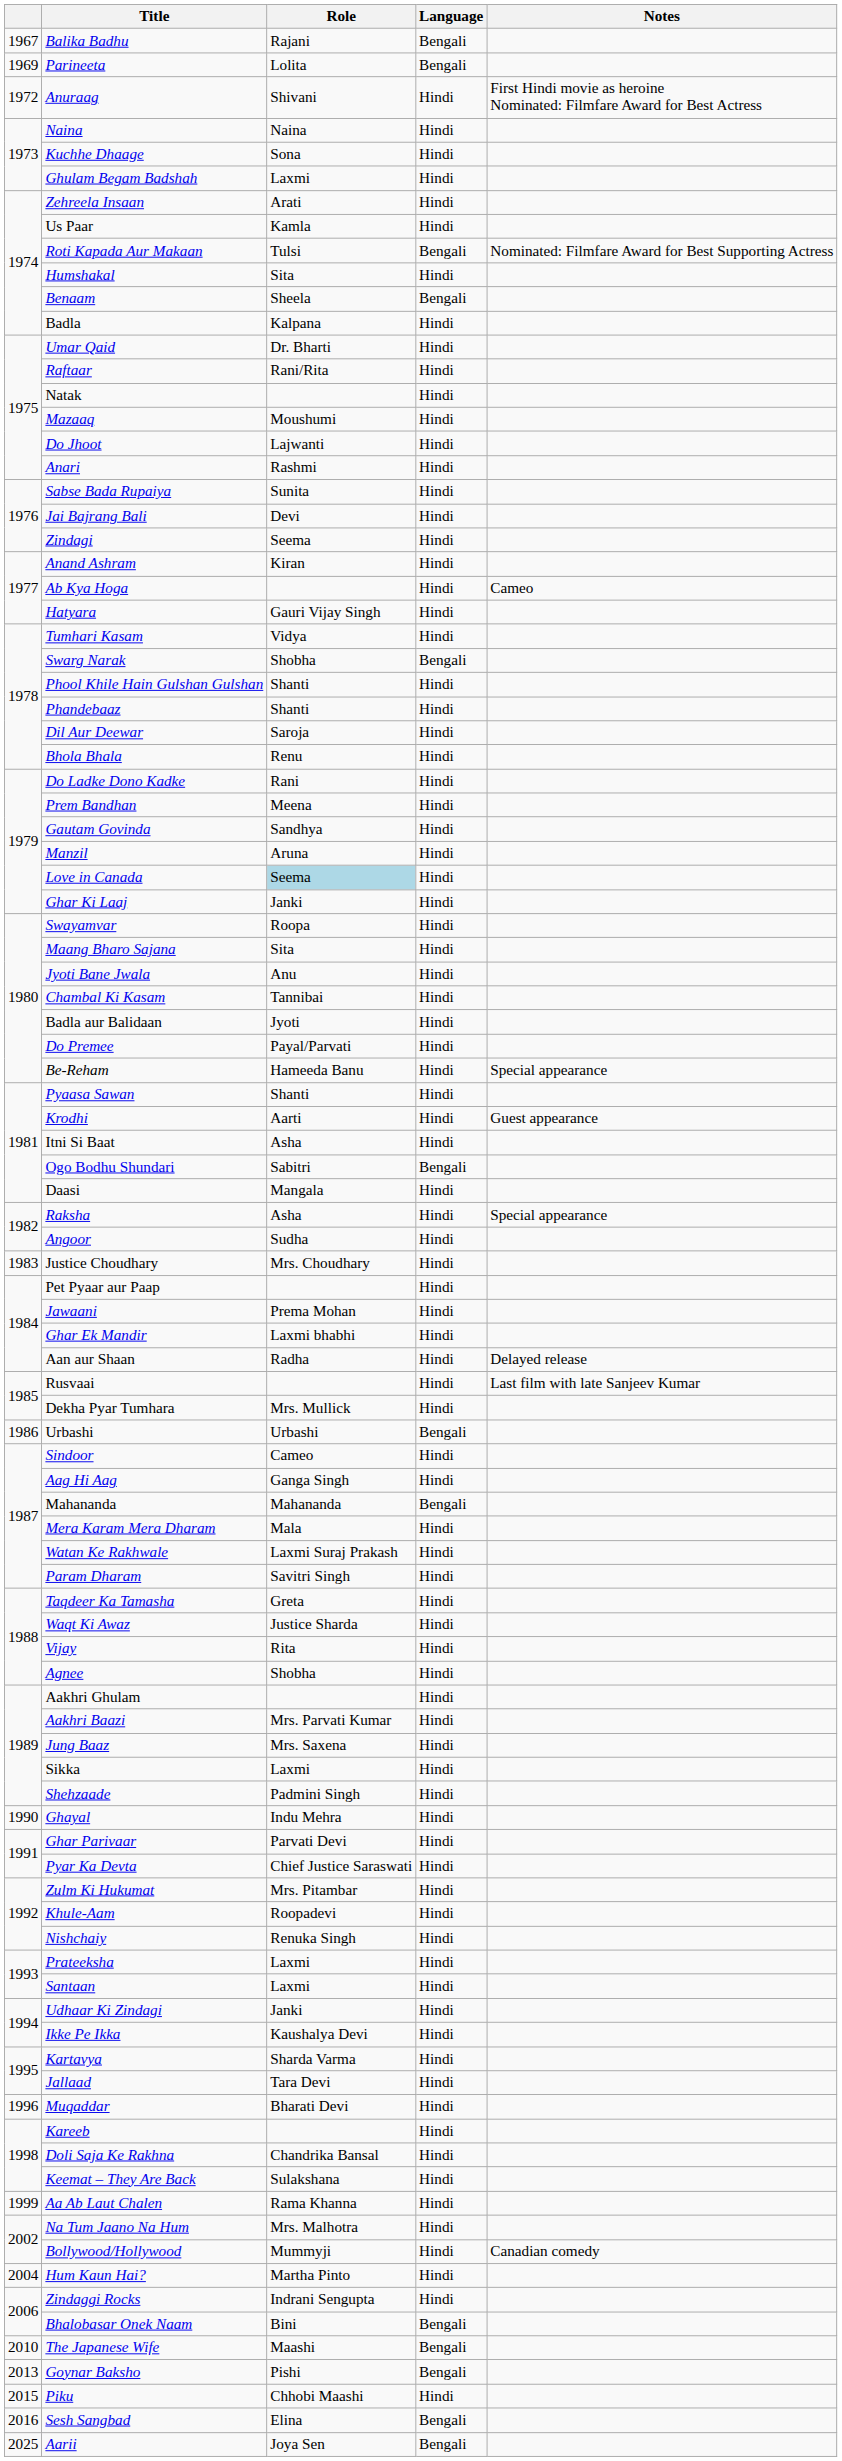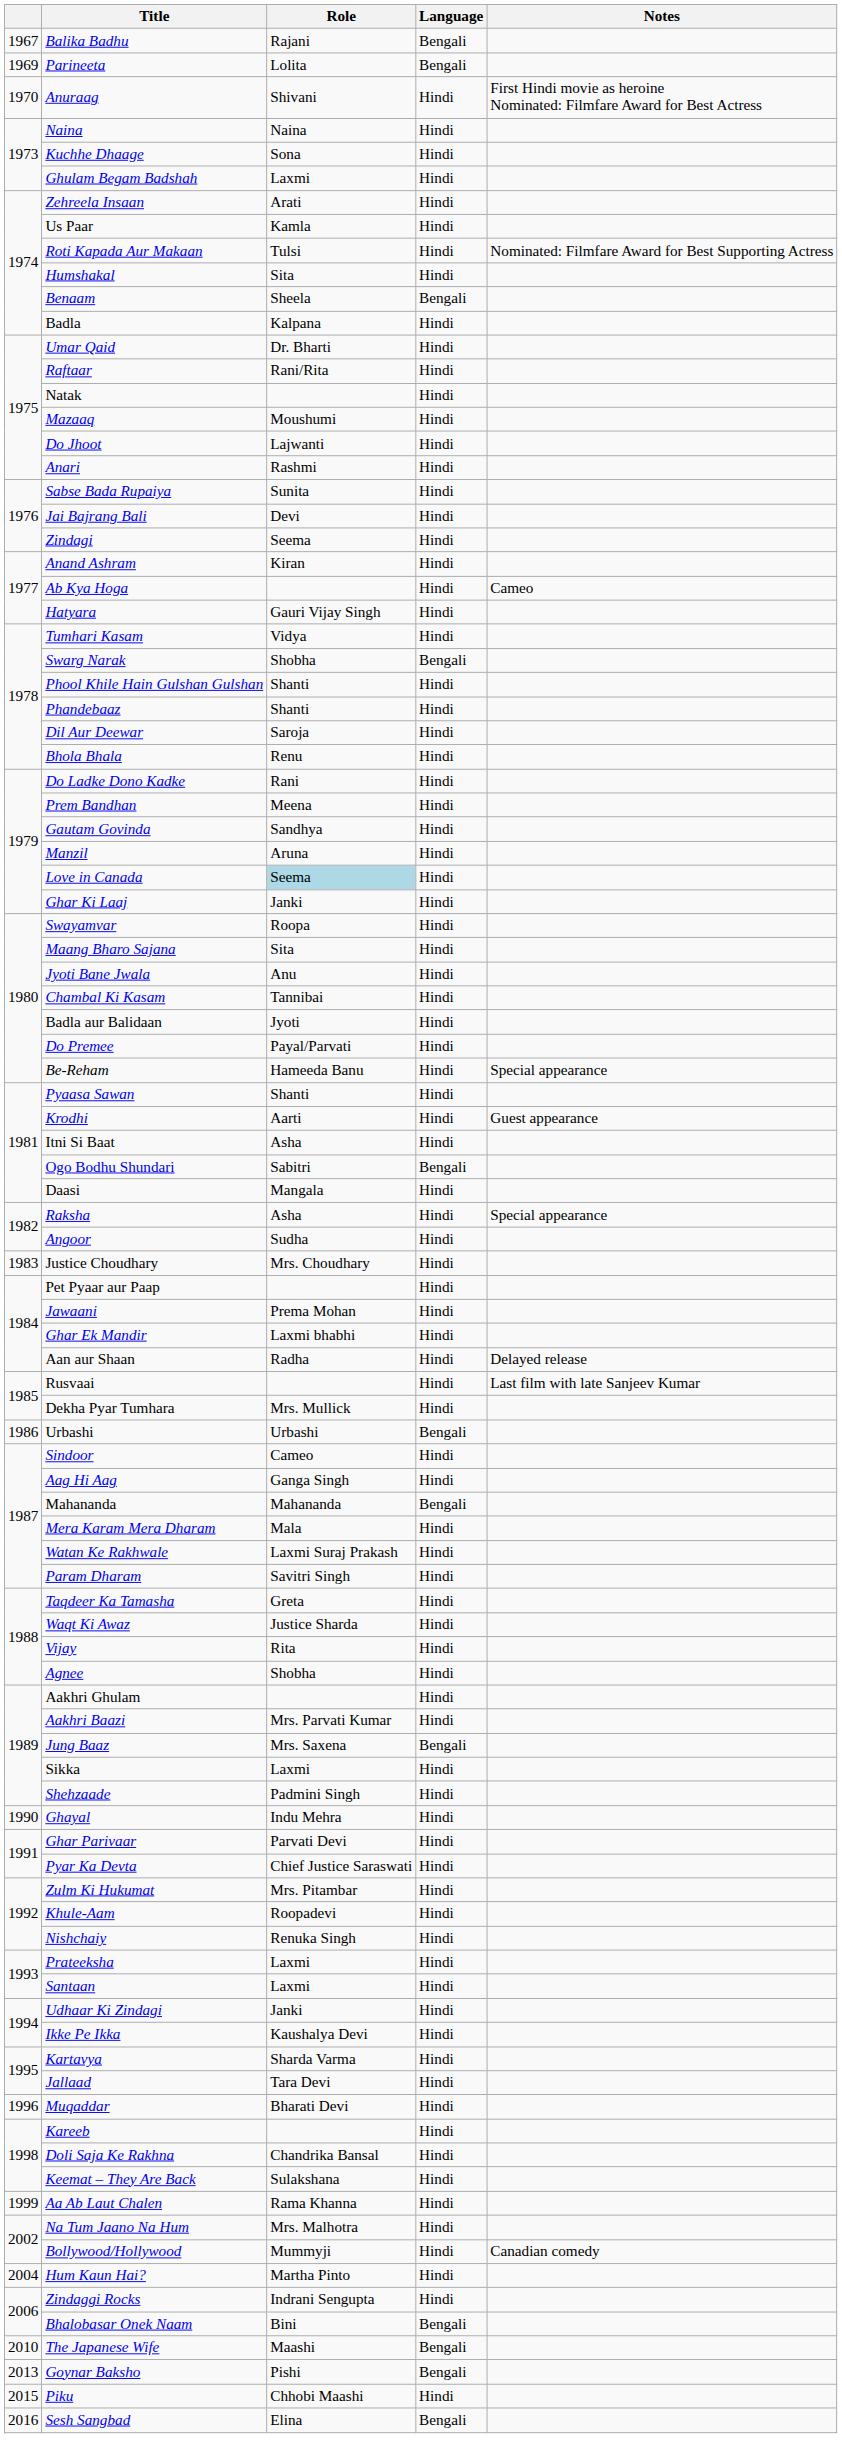Anuraag | column 1: 1972 -> 1970
Roti Kapada Aur Makaan | Language: Bengali -> Hindi
Jung Baaz | Language: Hindi -> Bengali
- row: 2025 | Aarii | Joya Sen | Bengali
